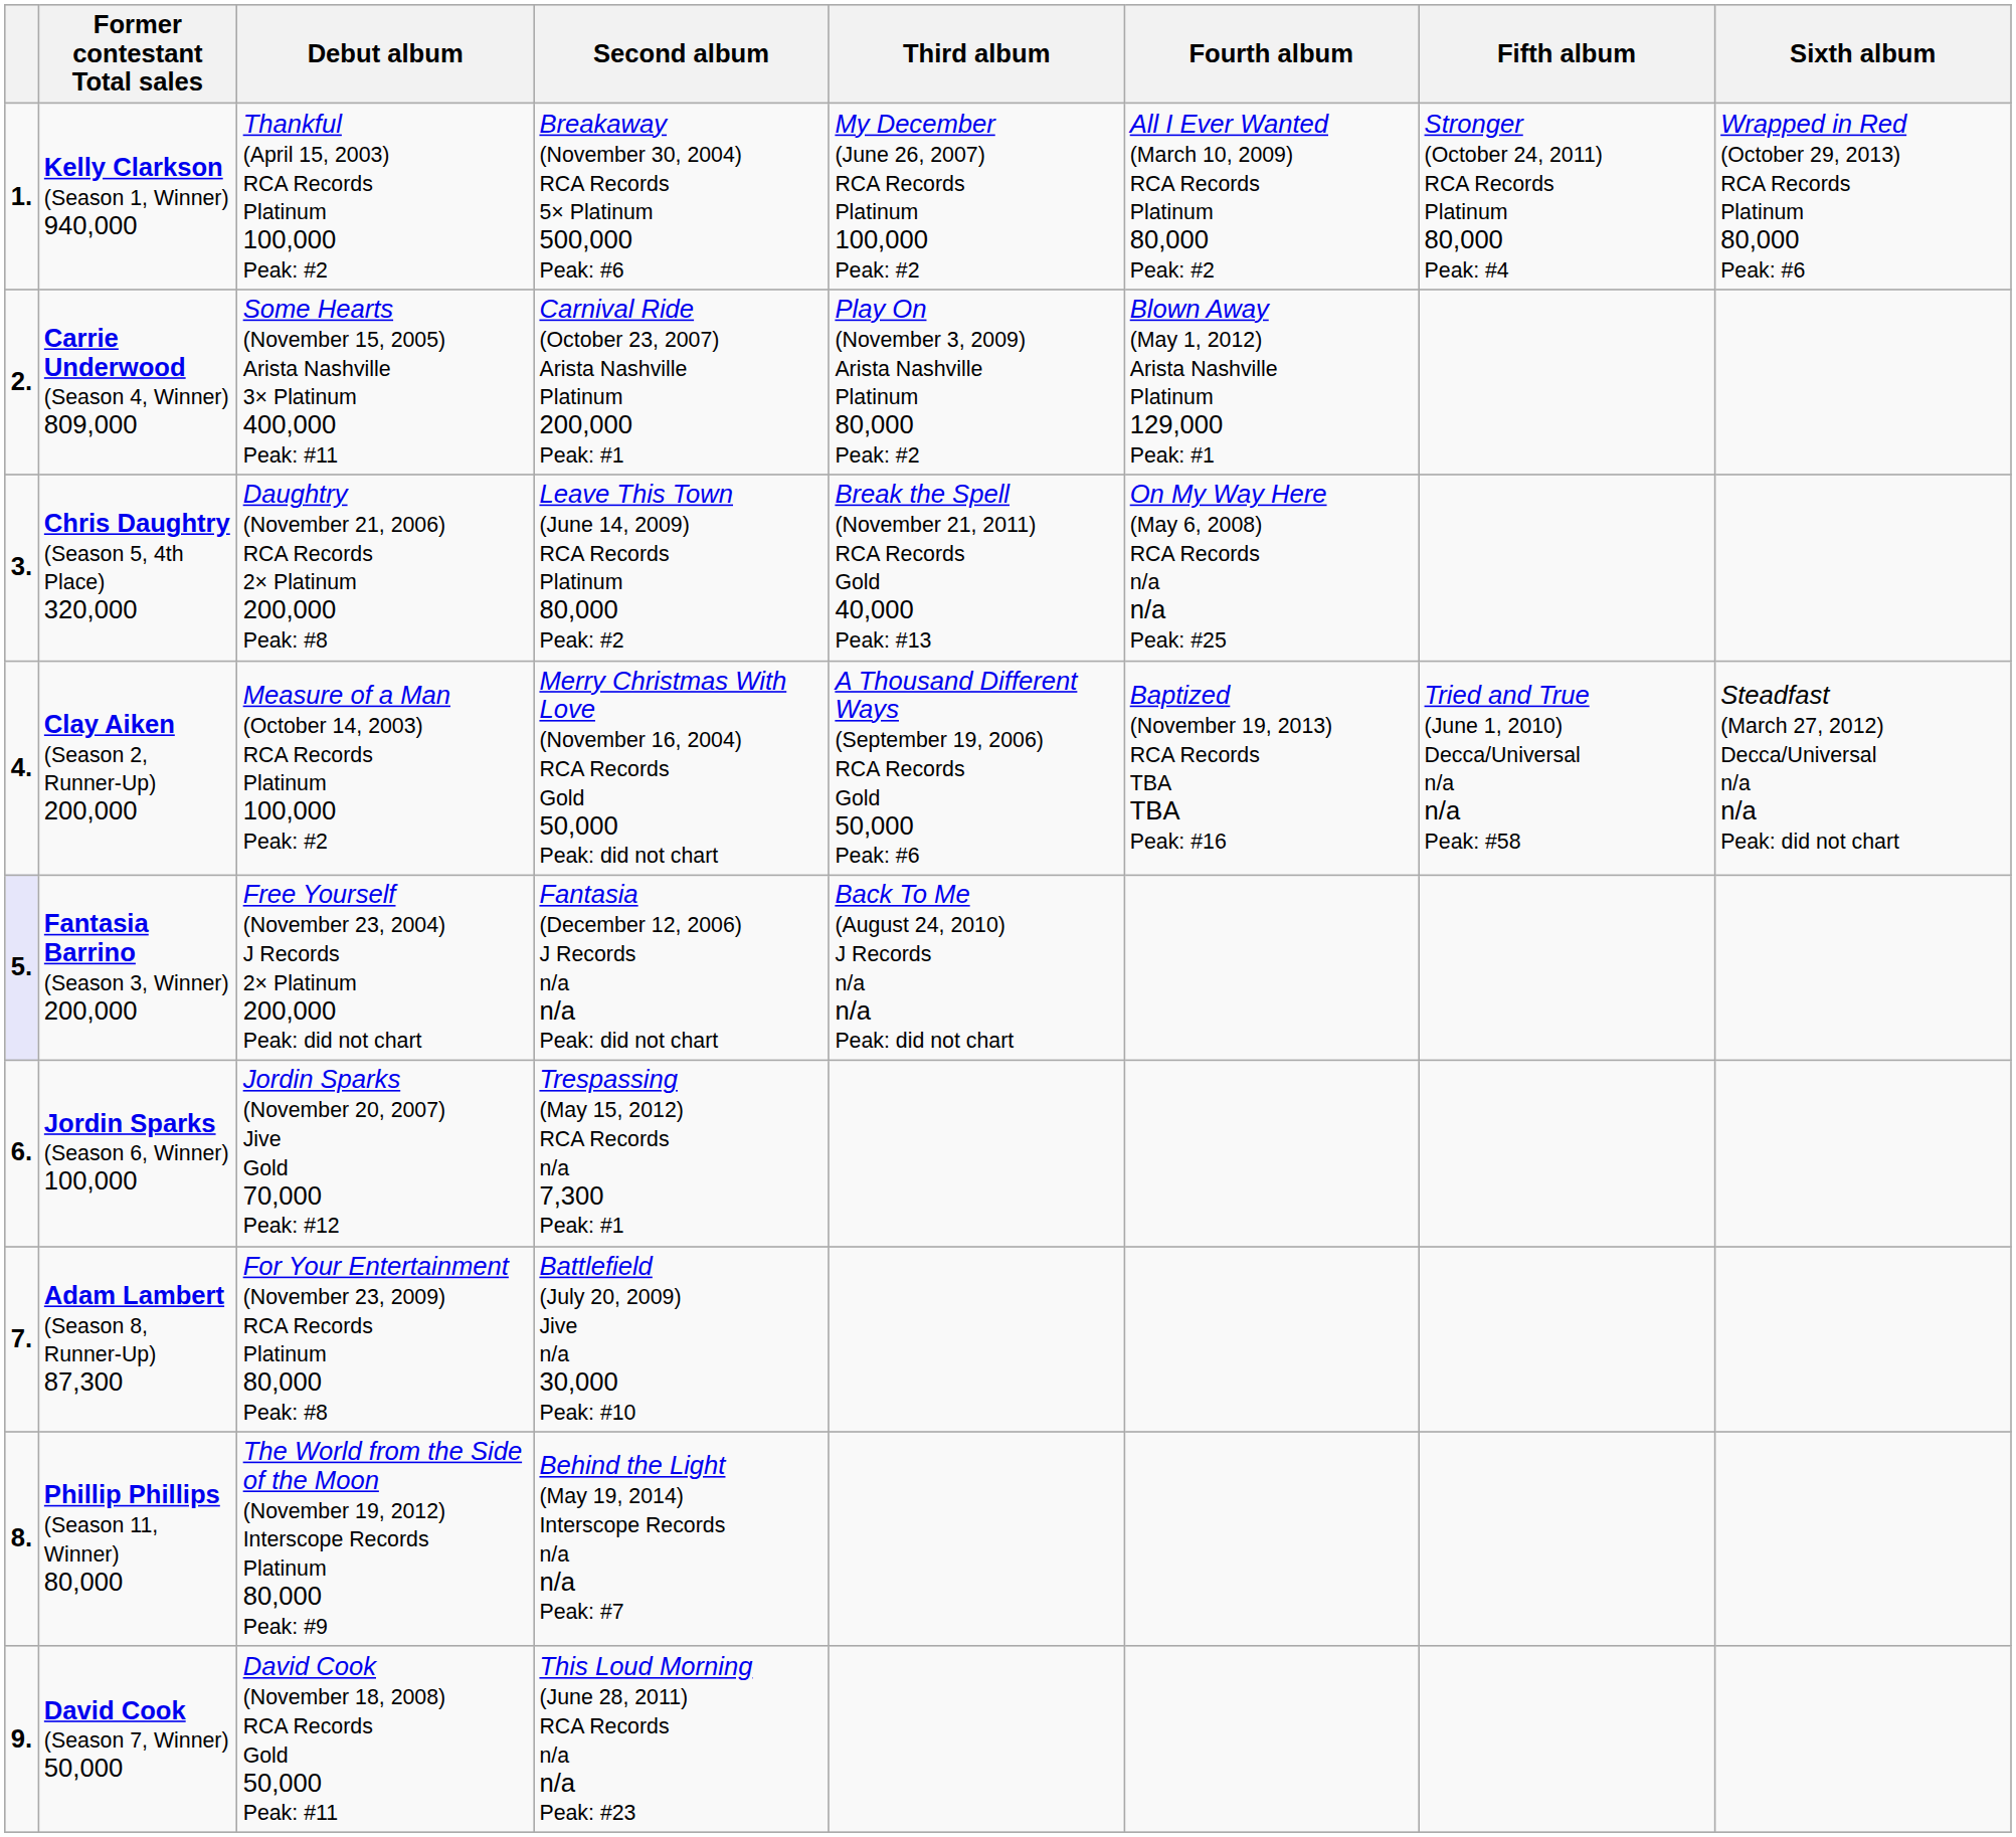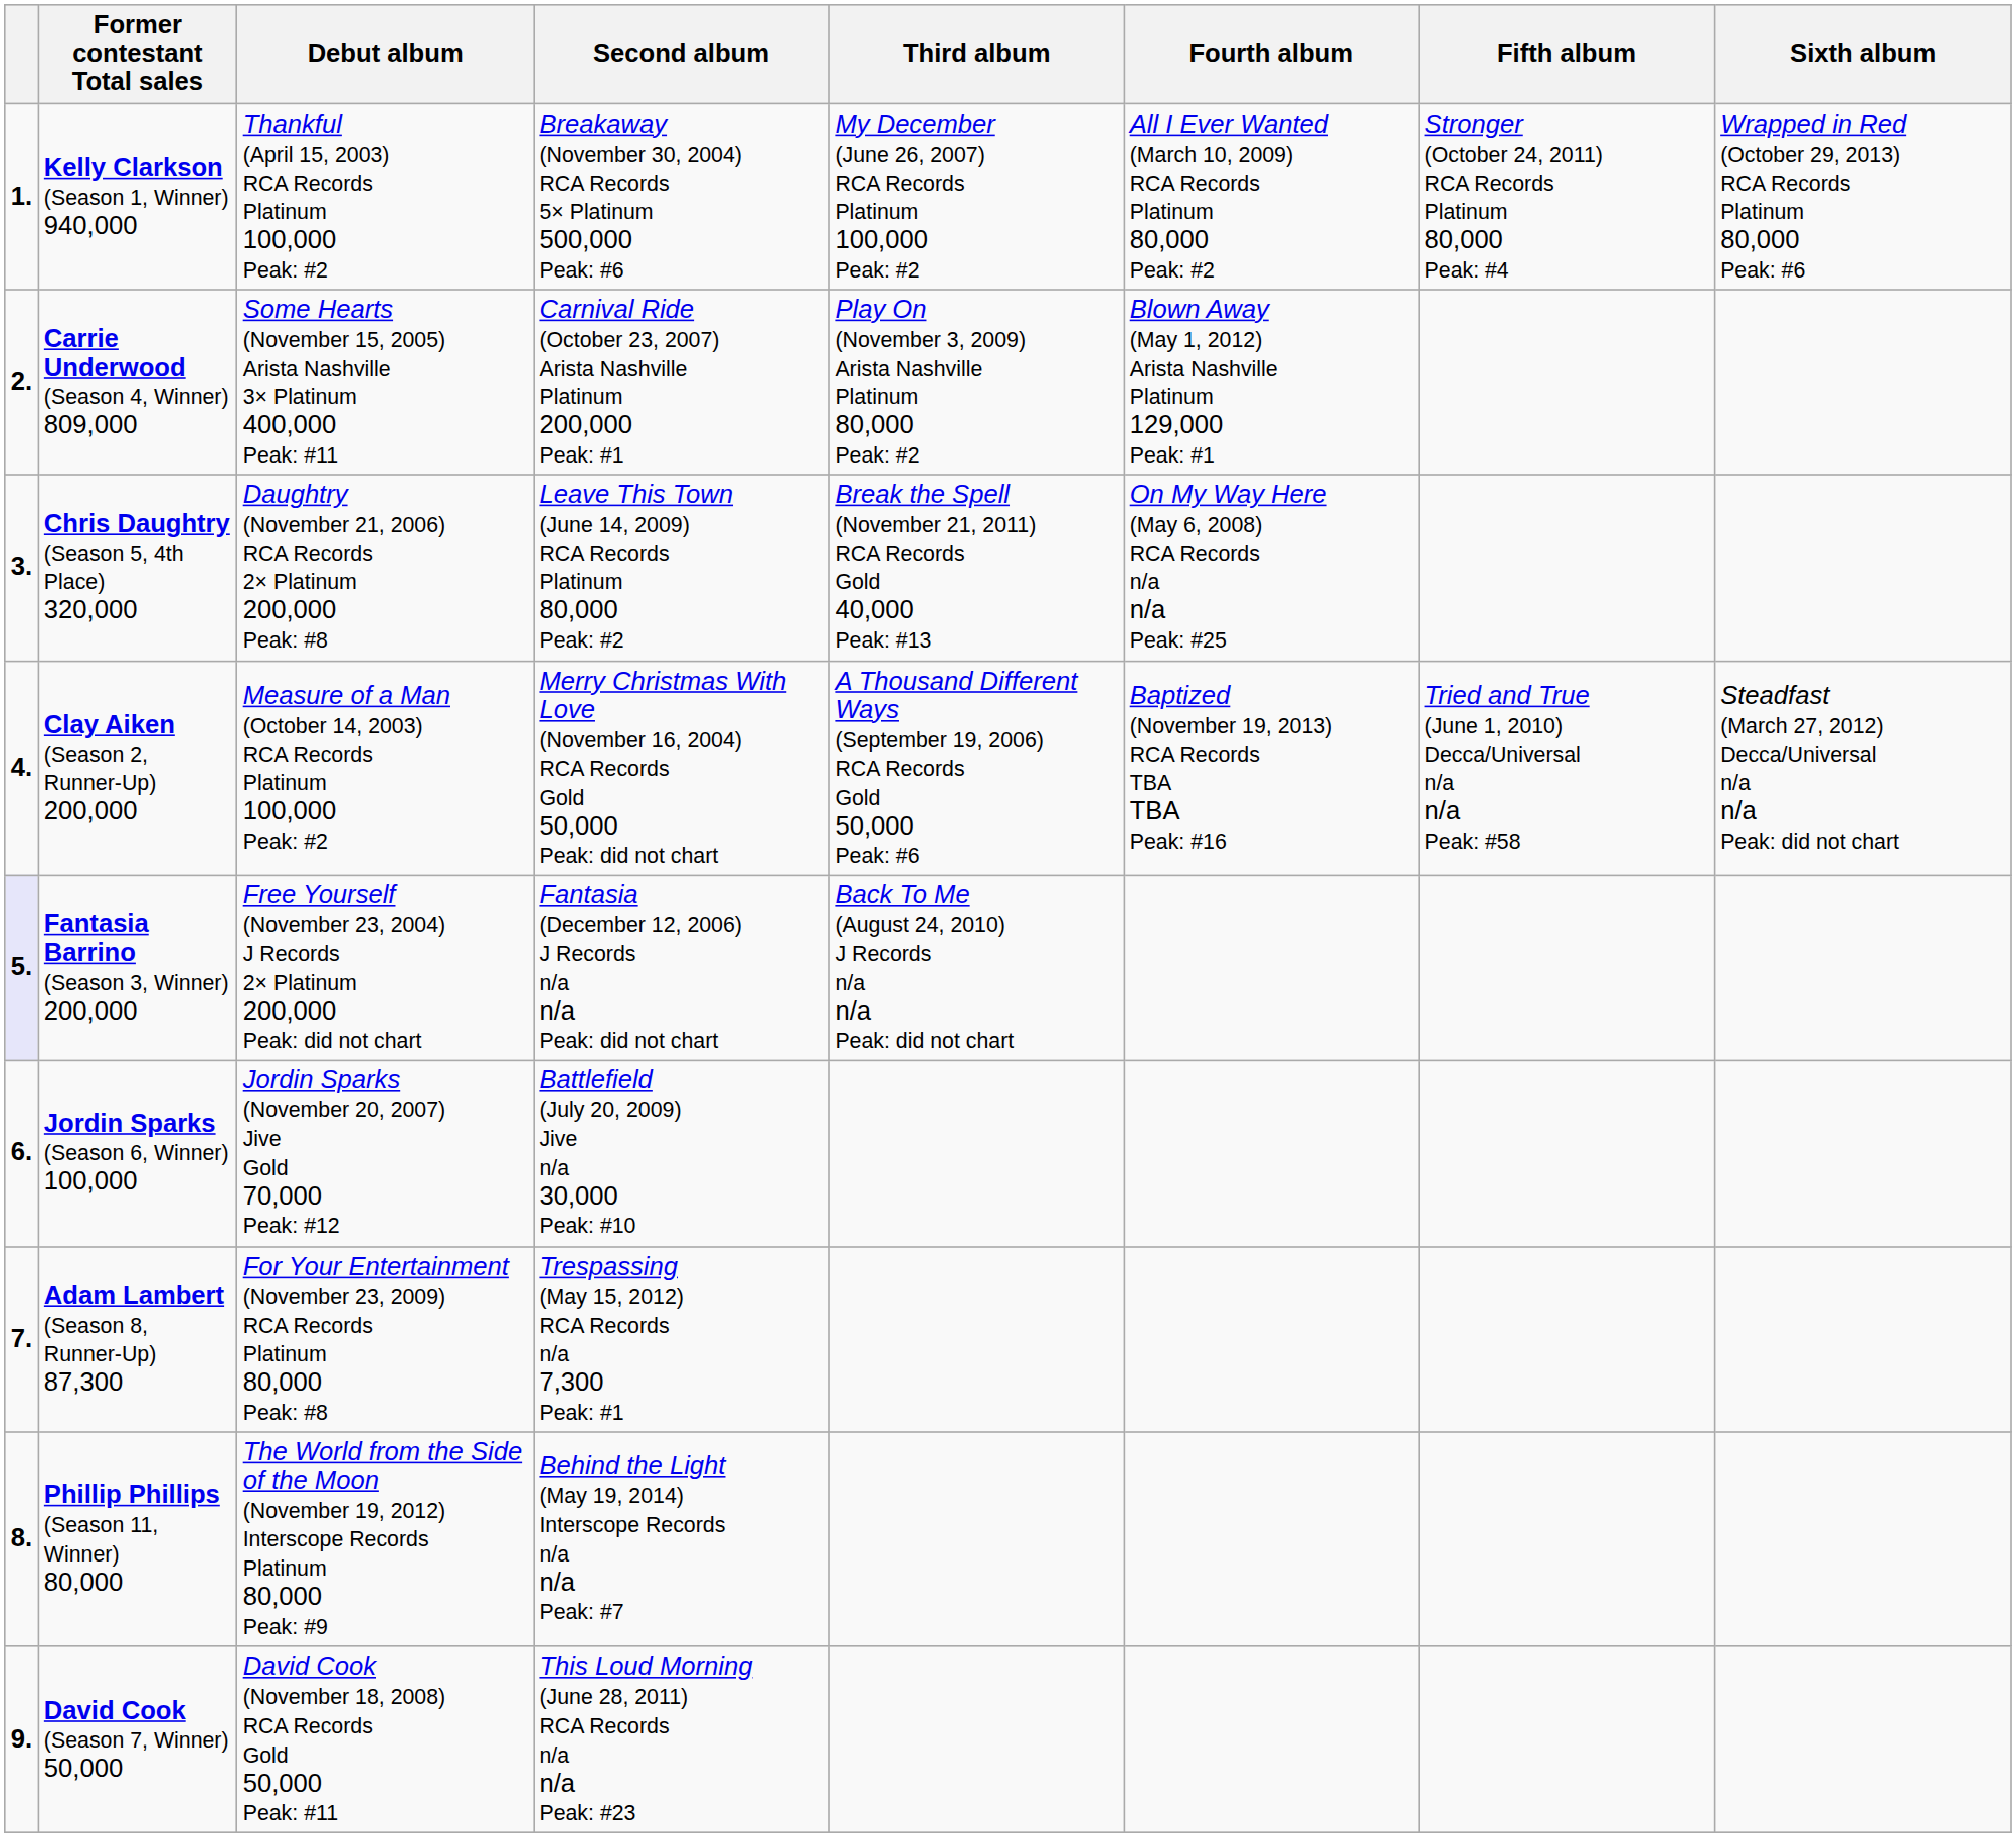Jordin Sparks (Season 6, Winner) 100,000 | Second album: Trespassing (May 15, 2012) RCA Records n/a 7,300 Peak: #1 -> Battlefield (July 20, 2009) Jive n/a 30,000 Peak: #10
Adam Lambert (Season 8, Runner-Up) 87,300 | Second album: Battlefield (July 20, 2009) Jive n/a 30,000 Peak: #10 -> Trespassing (May 15, 2012) RCA Records n/a 7,300 Peak: #1
